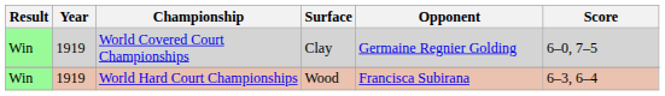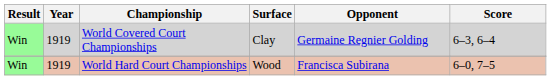World Covered Court Championships | Score: 6–0, 7–5 -> 6–3, 6–4
World Hard Court Championships | Score: 6–3, 6–4 -> 6–0, 7–5
